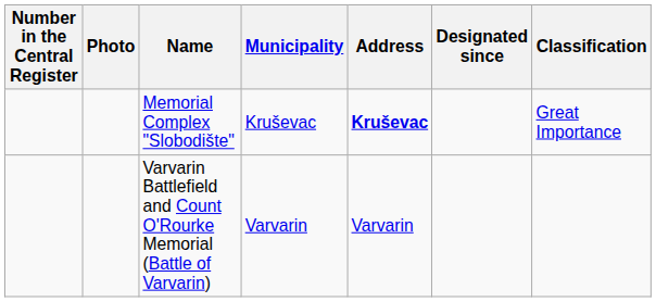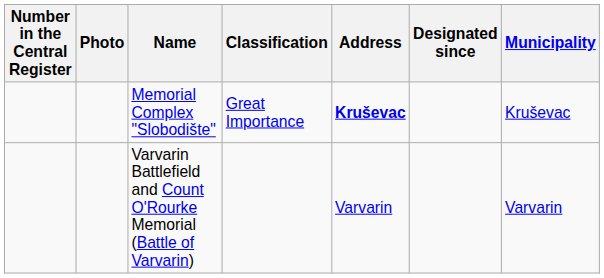columns swapped: Municipality <-> Classification
